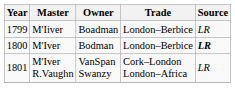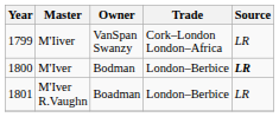M'Iiver | Owner: Boadman -> VanSpan Swanzy
M'Iiver | Trade: London–Berbice -> Cork–London London–Africa
M'Iver R.Vaughn | Owner: VanSpan Swanzy -> Boadman
M'Iver R.Vaughn | Trade: Cork–London London–Africa -> London–Berbice
